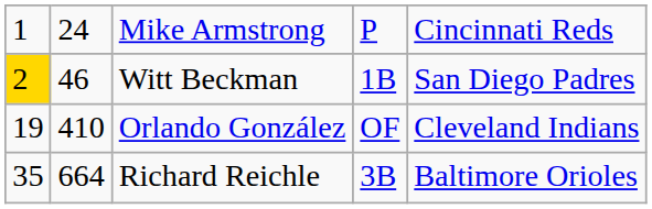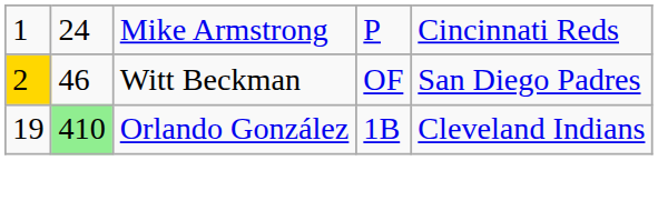Witt Beckman | column 4: 1B -> OF
Orlando González | column 2: no background -> lightgreen background
Orlando González | column 4: OF -> 1B
- row: 35 | 664 | Richard Reichle | 3B | Baltimore Orioles
